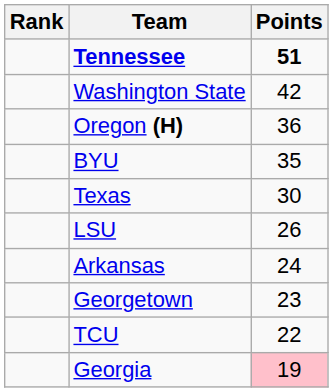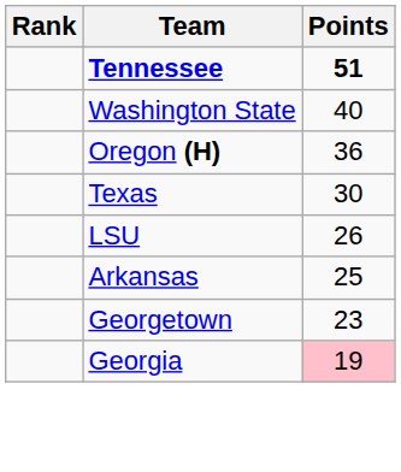Washington State | Points: 42 -> 40
- row: BYU | 35
Arkansas | Points: 24 -> 25
- row: TCU | 22
